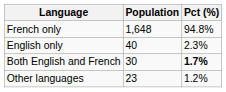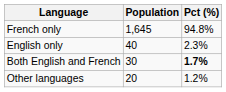French only | Population: 1,648 -> 1,645
Other languages | Population: 23 -> 20
